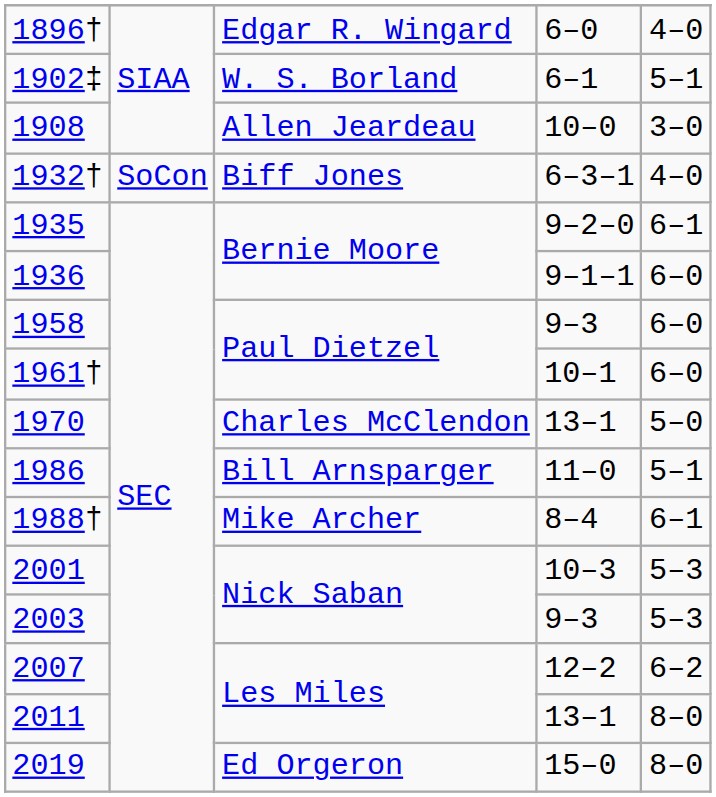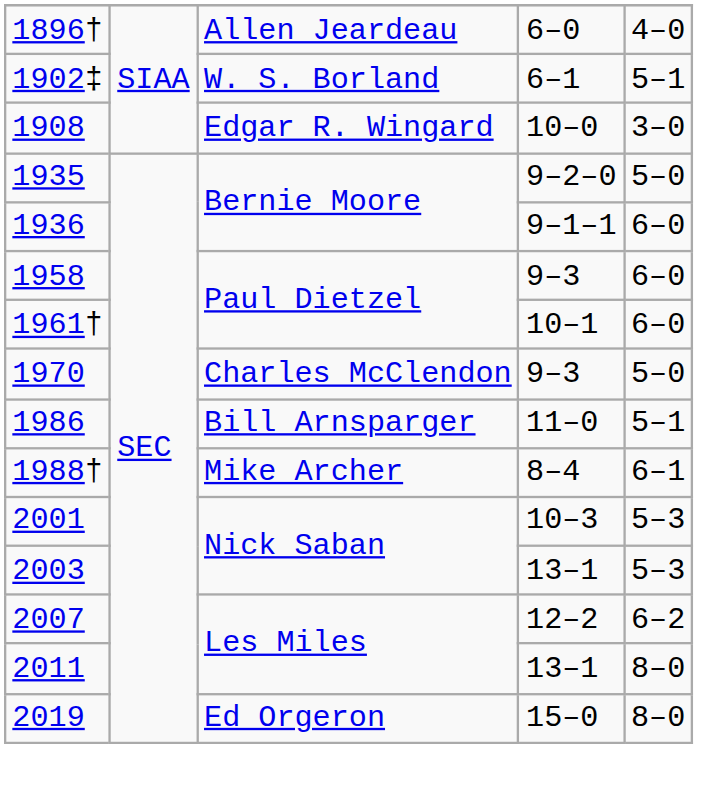1896† | column 3: Edgar R. Wingard -> Allen Jeardeau
1908 | column 3: Allen Jeardeau -> Edgar R. Wingard
- row: 1932† | SoCon | Biff Jones | 6–3–1 | 4–0
1935 | column 5: 6–1 -> 5–0
1970 | column 4: 13–1 -> 9–3
2003 | column 4: 9–3 -> 13–1
